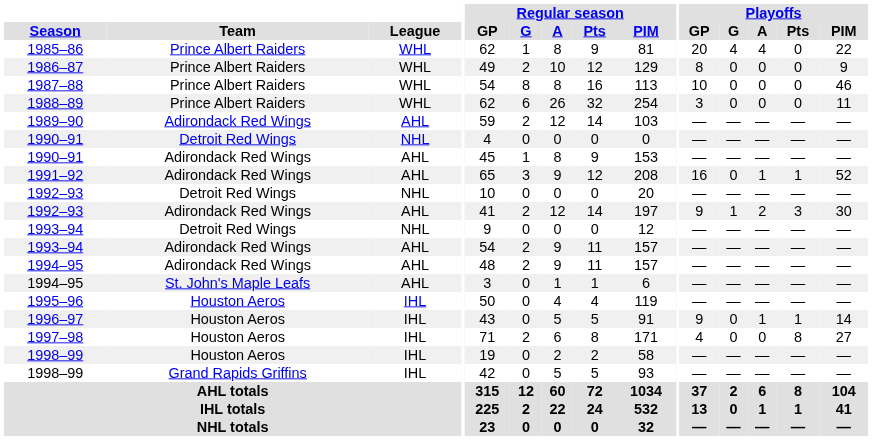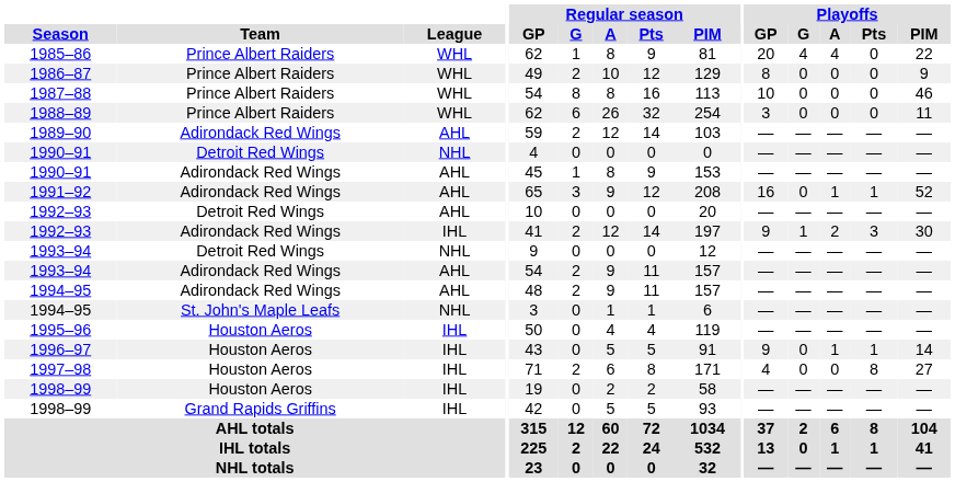1992–93 / Detroit Red Wings | League: NHL -> AHL
1992–93 / Adirondack Red Wings | League: AHL -> IHL
1994–95 / St. John's Maple Leafs | League: AHL -> NHL
